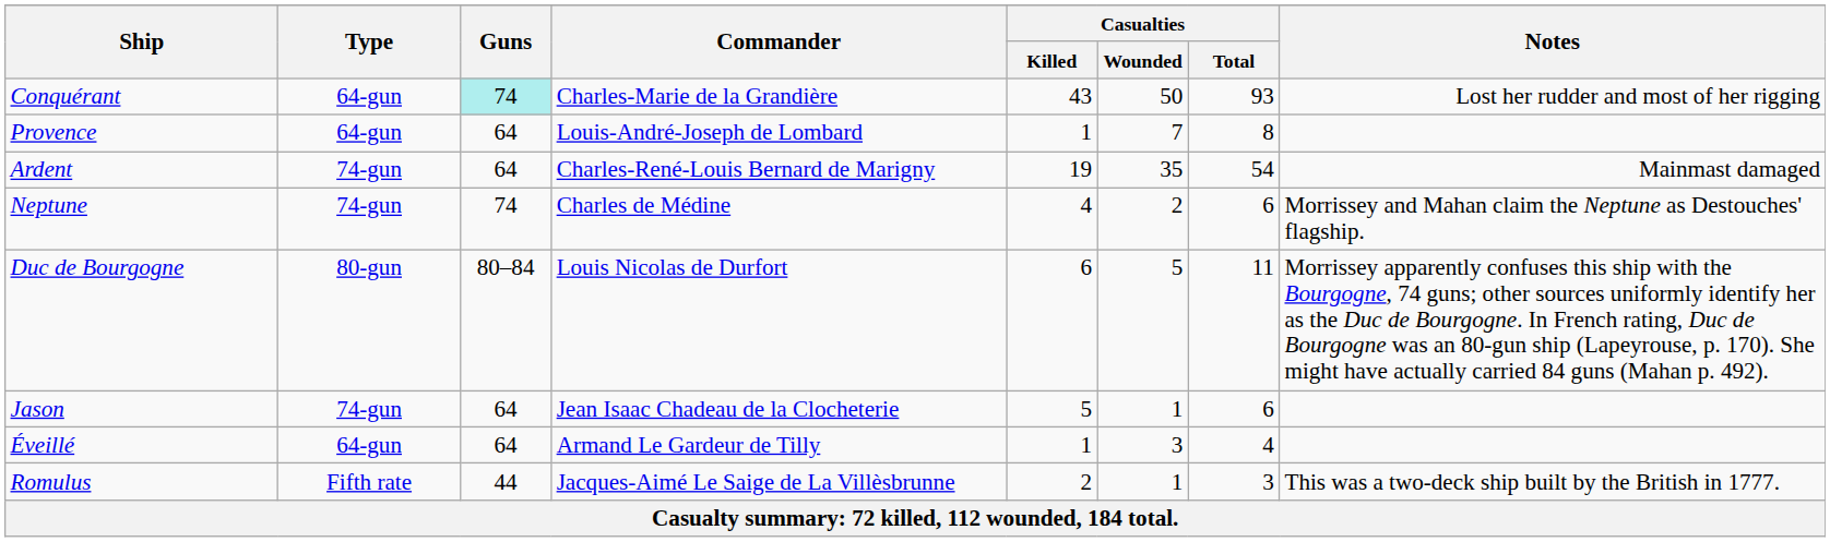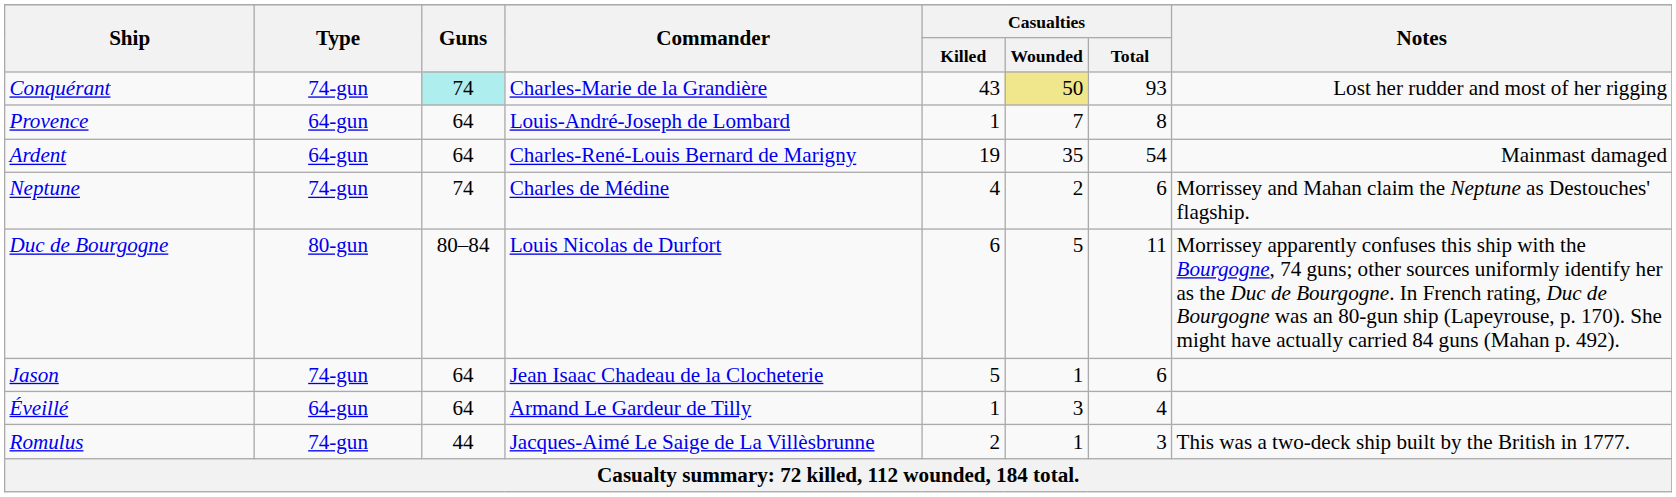Conquérant | Type: 64-gun -> 74-gun
Conquérant | Casualties / Wounded: no background -> khaki background
Ardent | Type: 74-gun -> 64-gun
Romulus | Type: Fifth rate -> 74-gun
